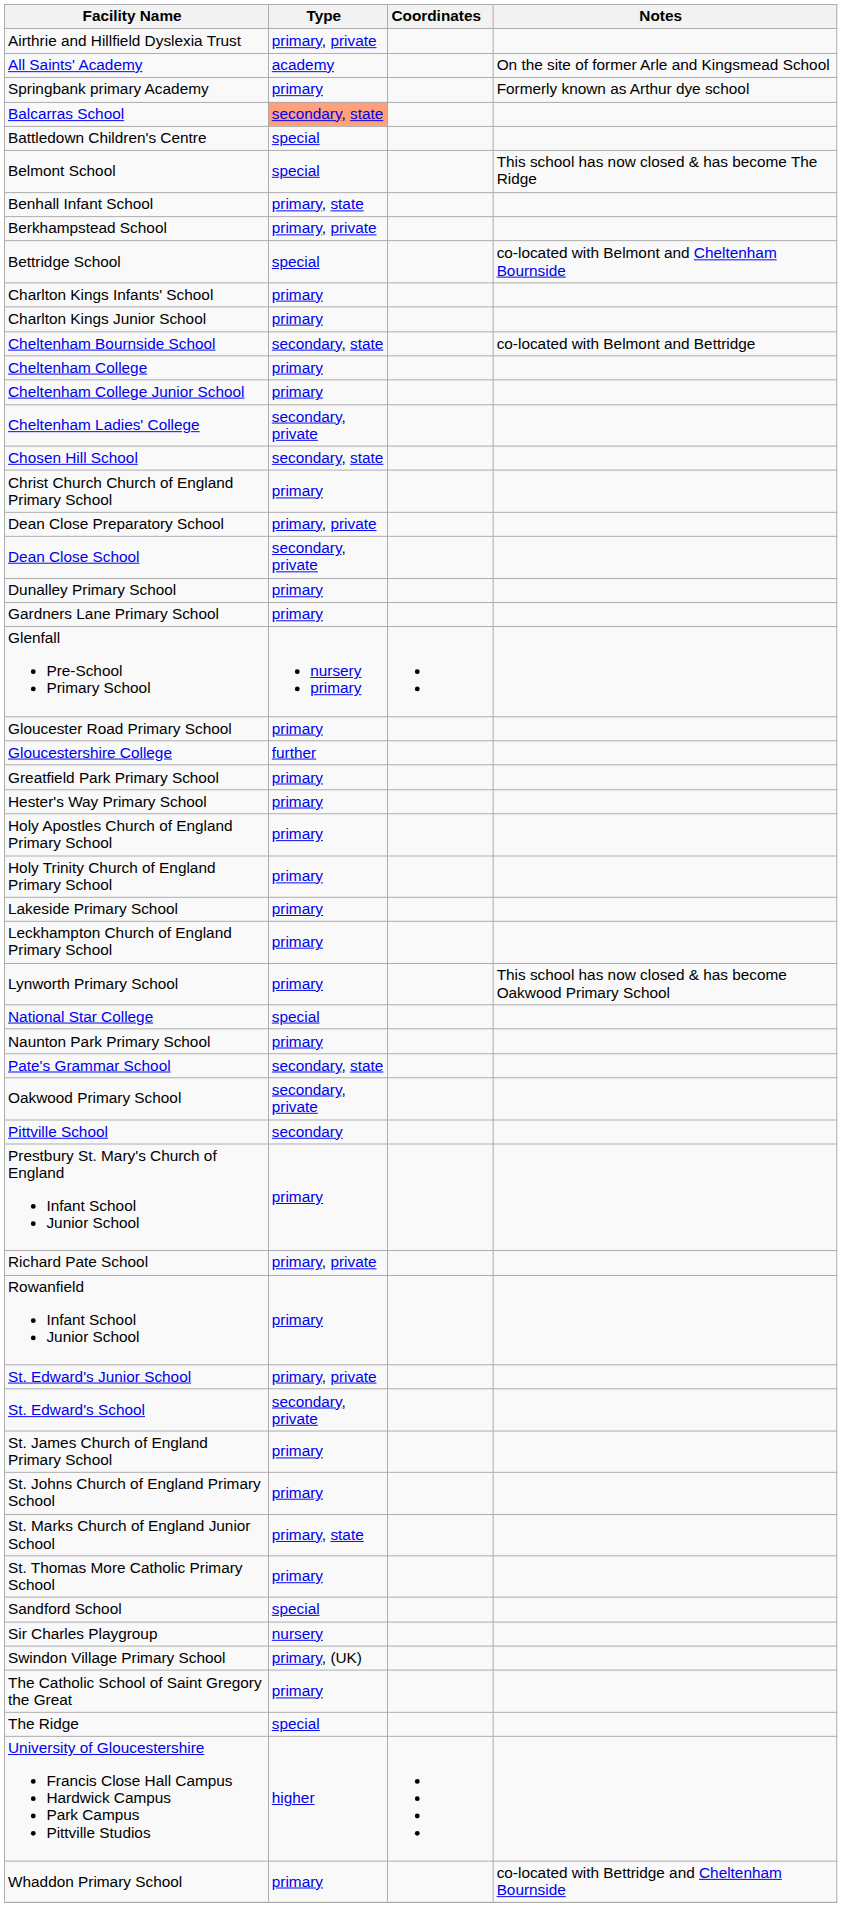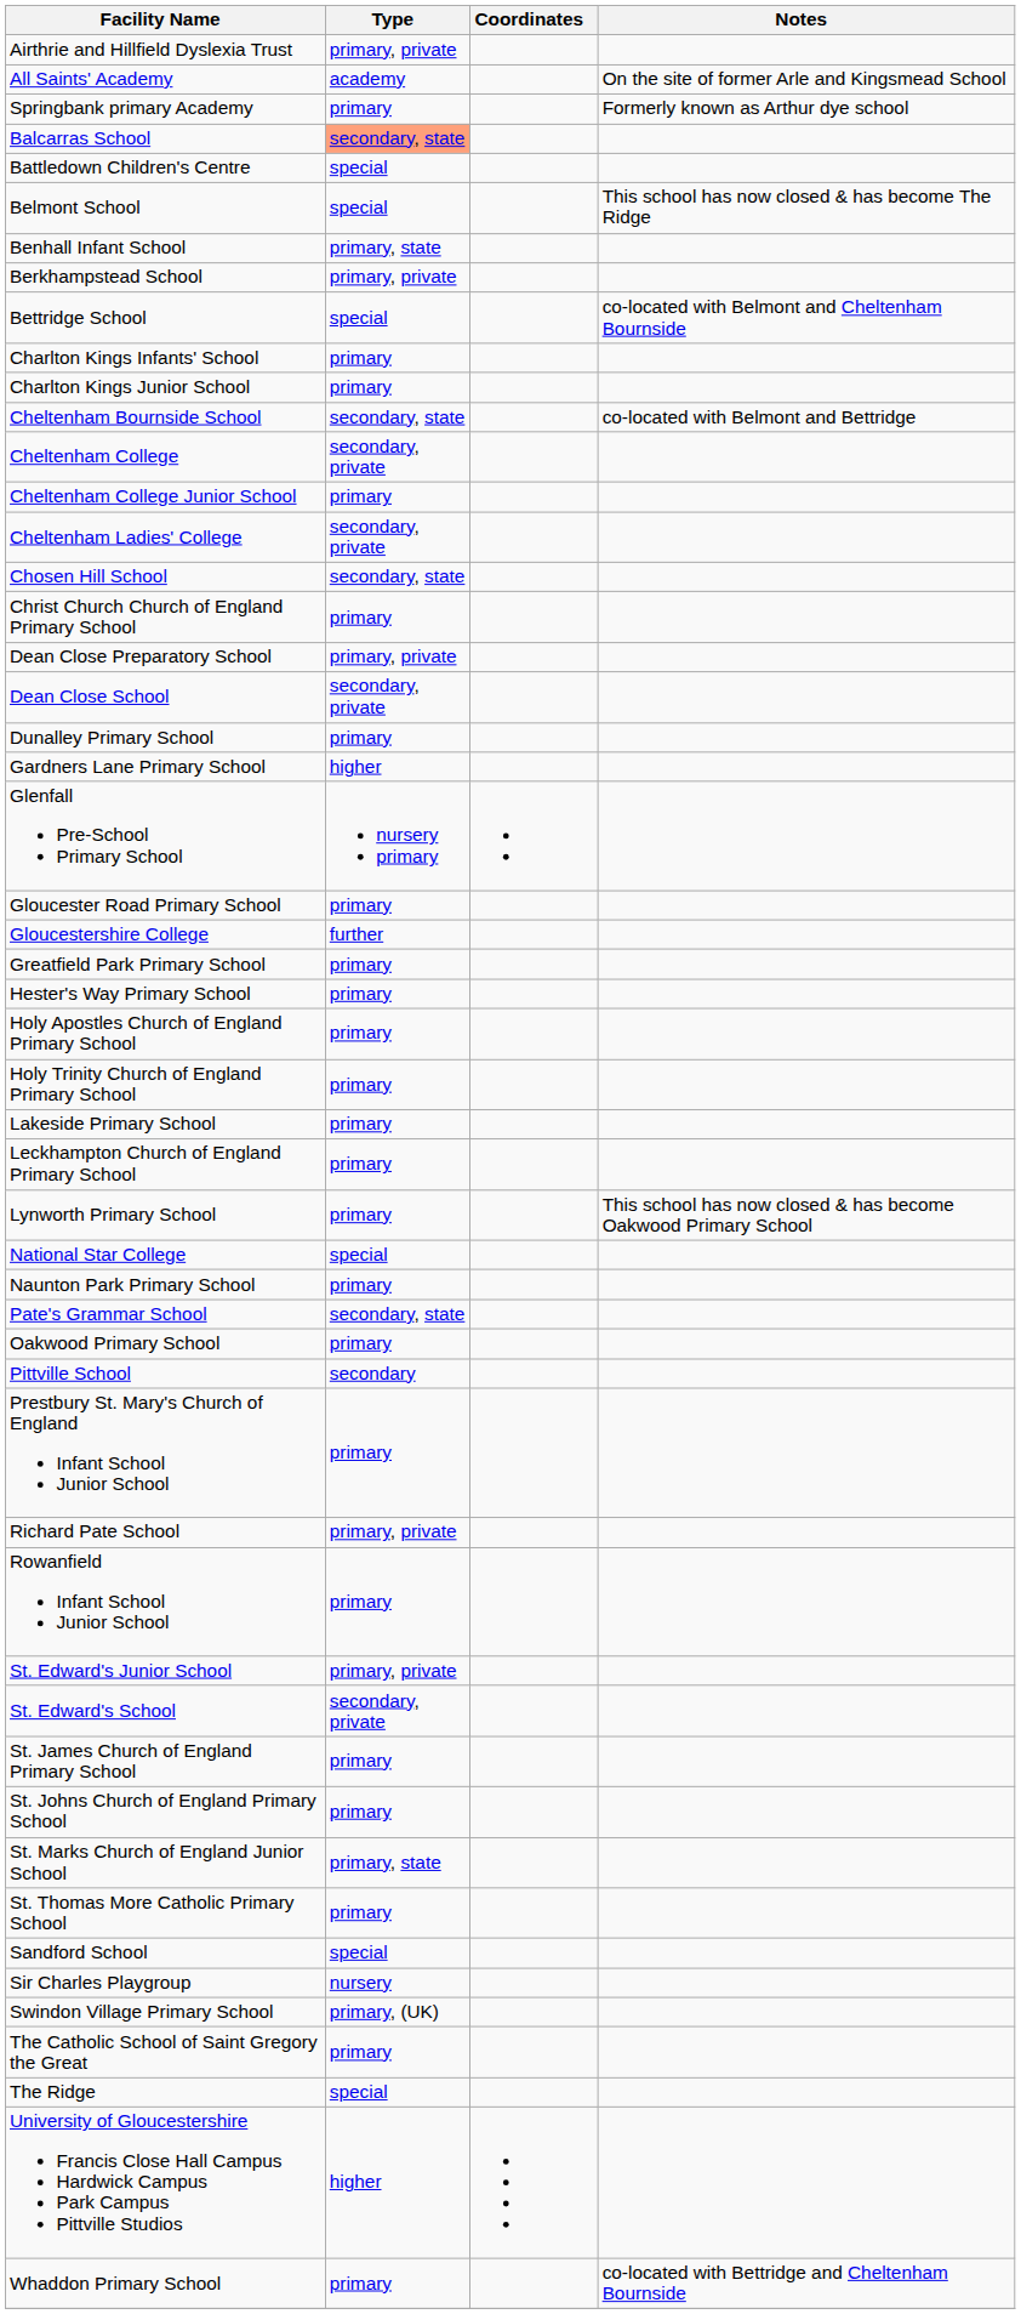Cheltenham College | Type: primary -> secondary, private
Gardners Lane Primary School | Type: primary -> higher
Oakwood Primary School | Type: secondary, private -> primary
